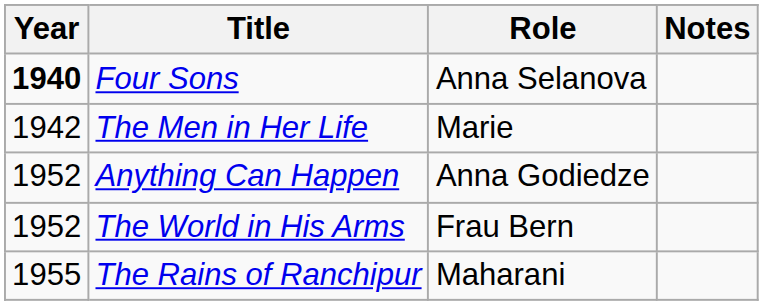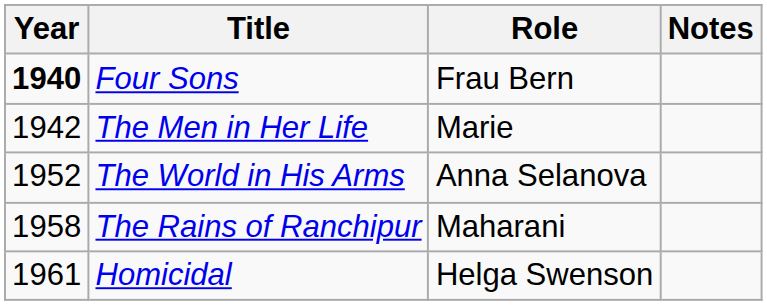Four Sons | Role: Anna Selanova -> Frau Bern
- row: 1952 | Anything Can Happen | Anna Godiedze
The World in His Arms | Role: Frau Bern -> Anna Selanova
The Rains of Ranchipur | Year: 1955 -> 1958
+ row: 1961 | Homicidal | Helga Swenson
